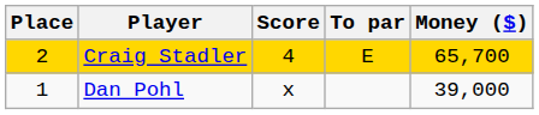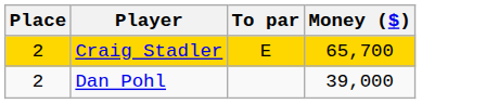- column: Score | 4 | x
Dan Pohl | Place: 1 -> 2
